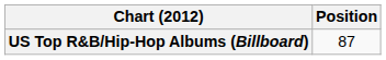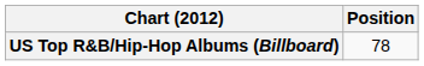US Top R&B/Hip-Hop Albums (Billboard) | Position: 87 -> 78
